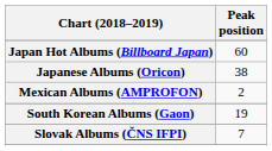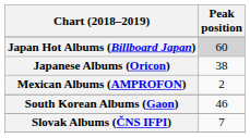Japan Hot Albums (Billboard Japan) | Peak position: no background -> lightgrey background
South Korean Albums (Gaon) | Peak position: 19 -> 46
